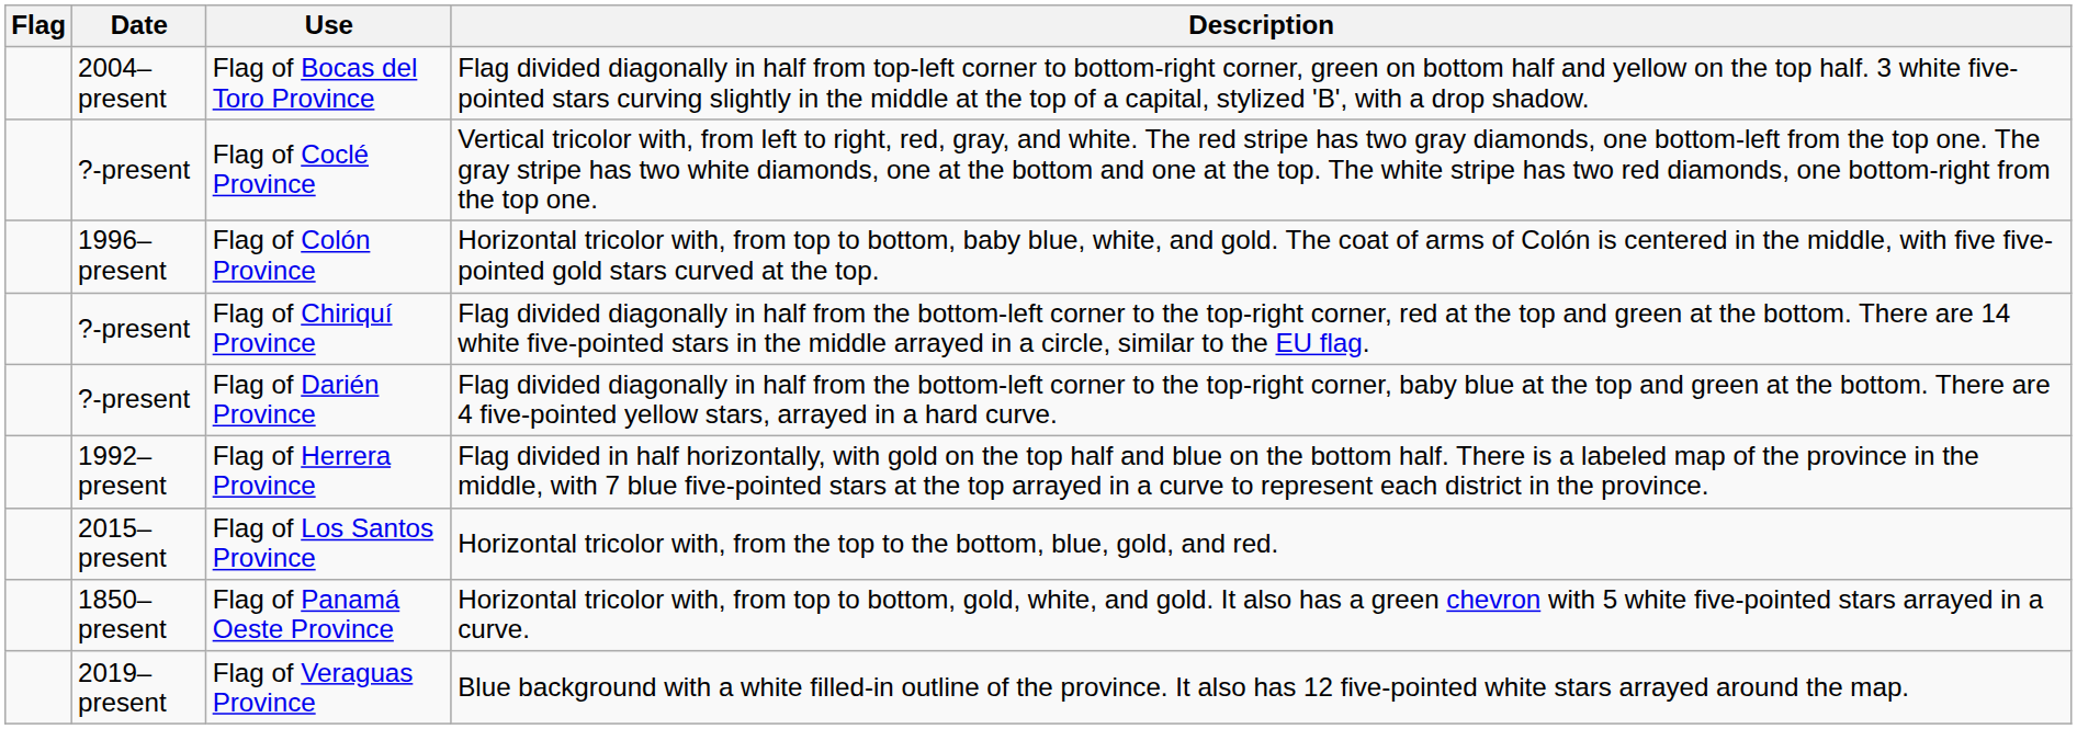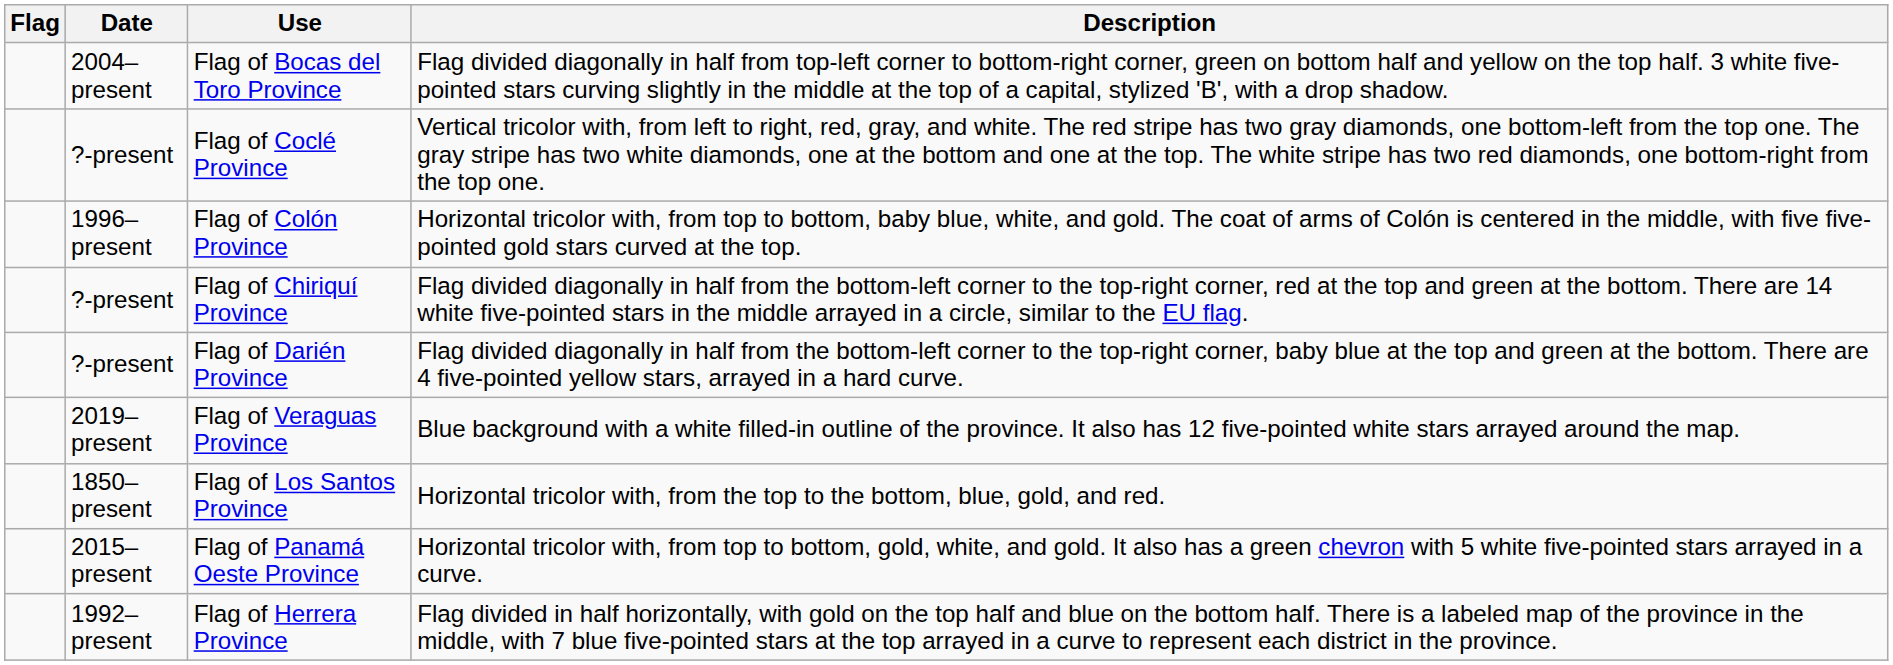rows swapped: Flag of Herrera Province <-> Flag of Veraguas Province
Flag of Los Santos Province | Date: 2015–present -> 1850–present
Flag of Panamá Oeste Province | Date: 1850–present -> 2015–present
